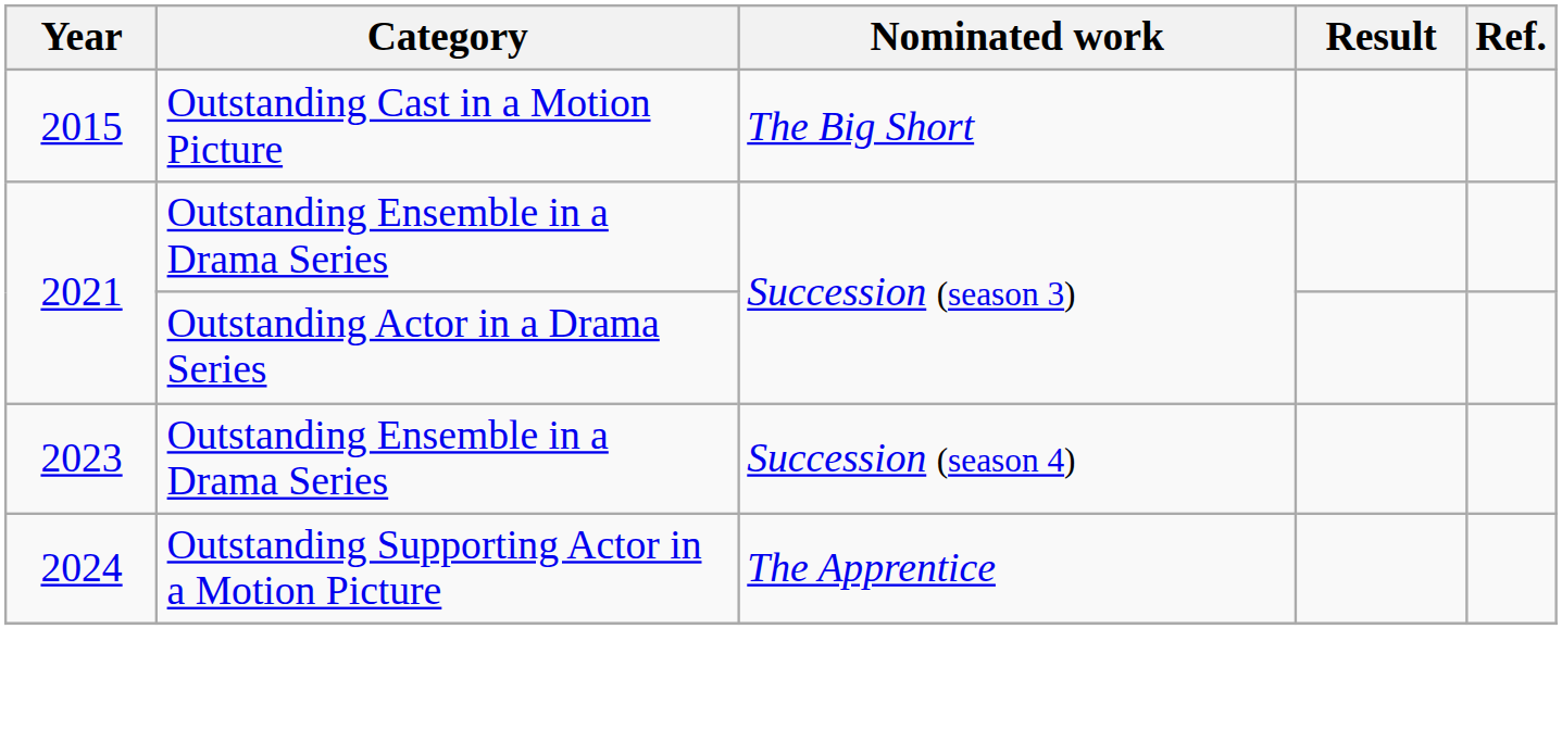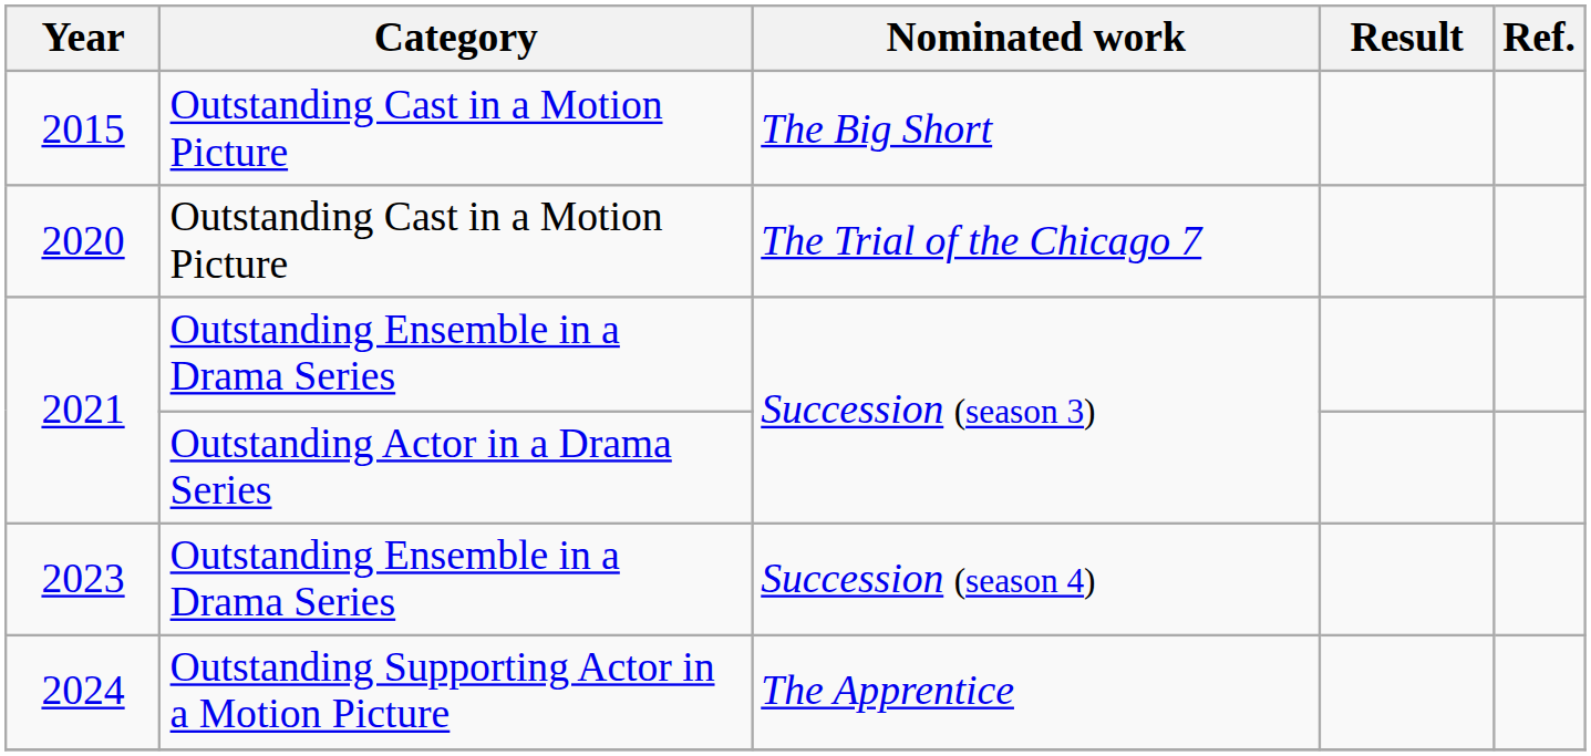+ row: 2020 | Outstanding Cast in a Motion Picture | The Trial of the Chicago 7
